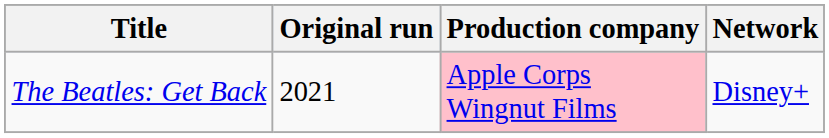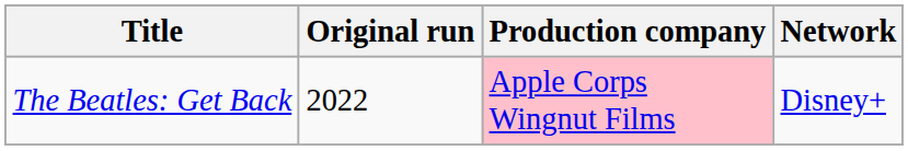The Beatles: Get Back | Original run: 2021 -> 2022
